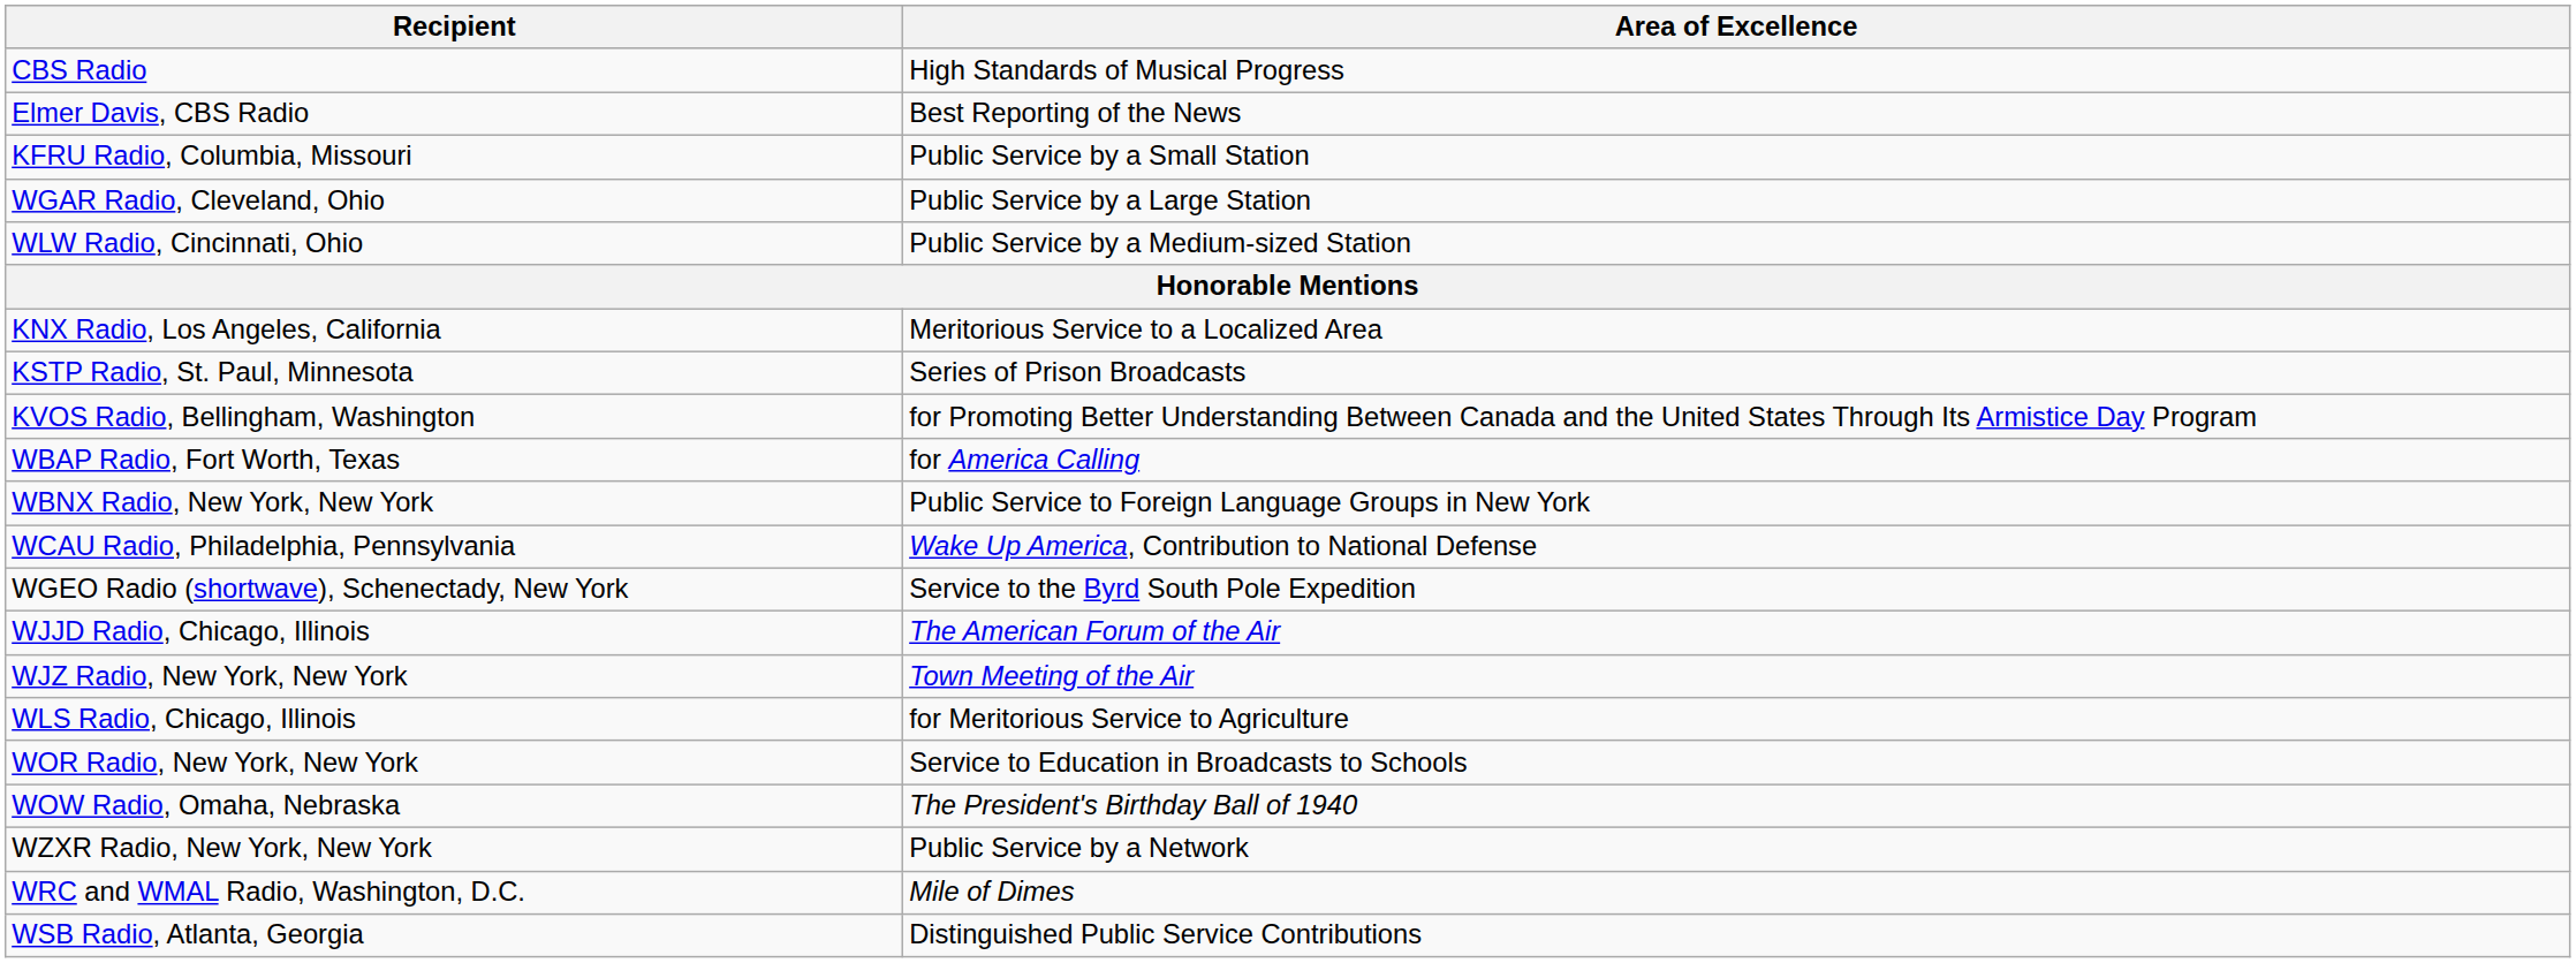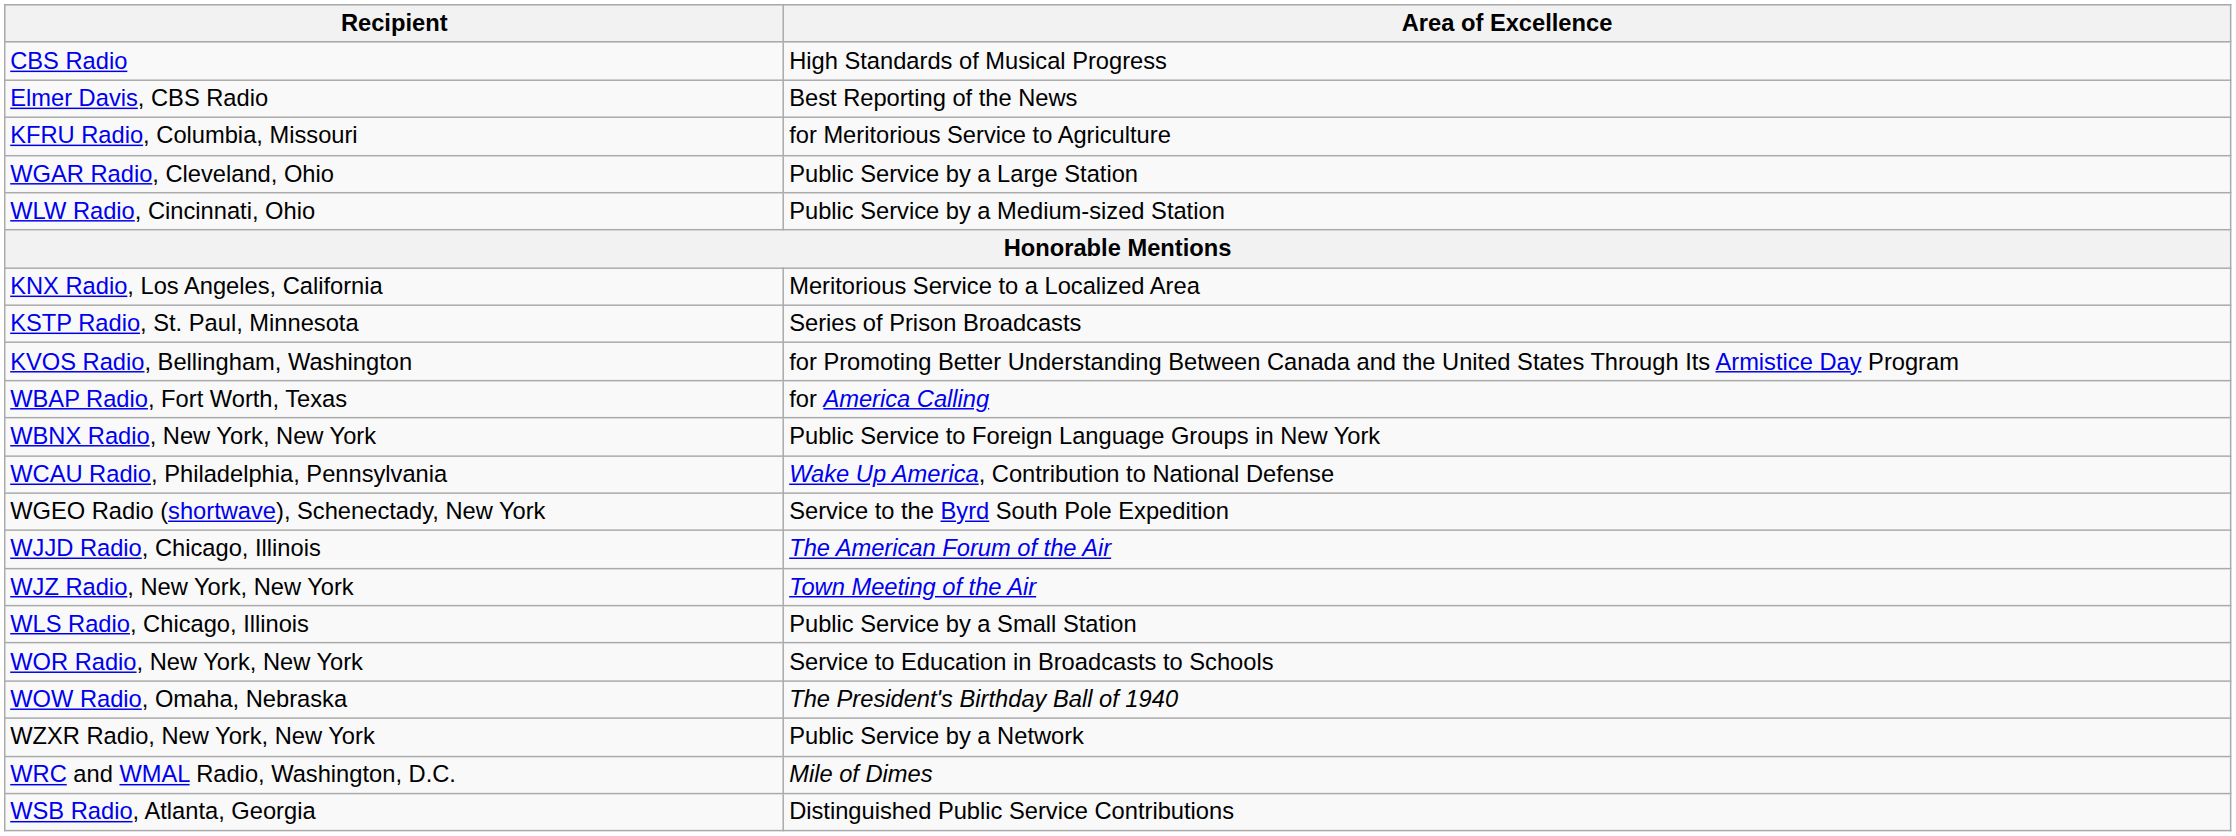KFRU Radio, Columbia, Missouri | Area of Excellence: Public Service by a Small Station -> for Meritorious Service to Agriculture
WLS Radio, Chicago, Illinois | Area of Excellence: for Meritorious Service to Agriculture -> Public Service by a Small Station
